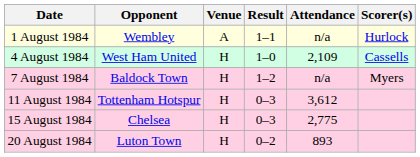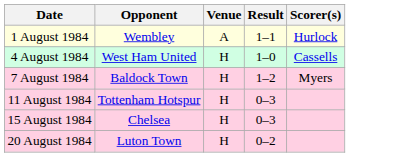- column: Attendance | n/a | 2,109 | n/a | 3,612 | 2,775 | 893
